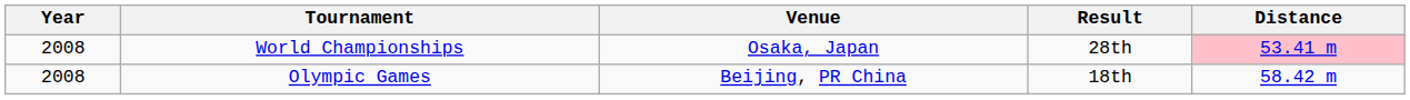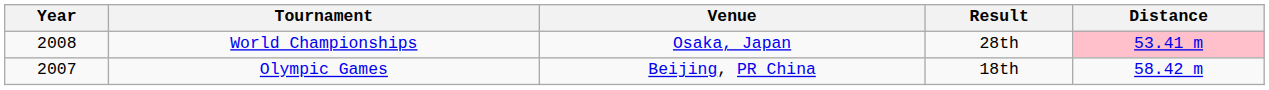Olympic Games | Year: 2008 -> 2007
